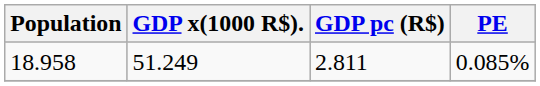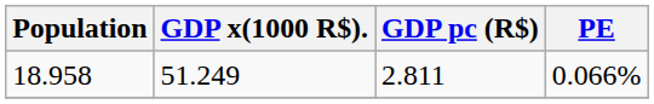18.958 | PE: 0.085% -> 0.066%
